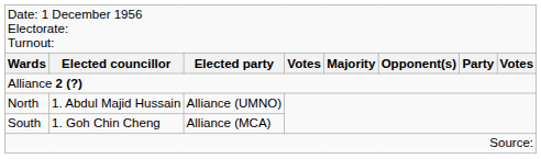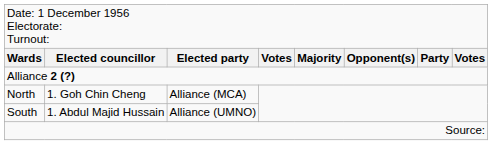North | column 2: 1. Abdul Majid Hussain -> 1. Goh Chin Cheng
North | column 3: Alliance (UMNO) -> Alliance (MCA)
South | column 2: 1. Goh Chin Cheng -> 1. Abdul Majid Hussain
South | column 3: Alliance (MCA) -> Alliance (UMNO)
